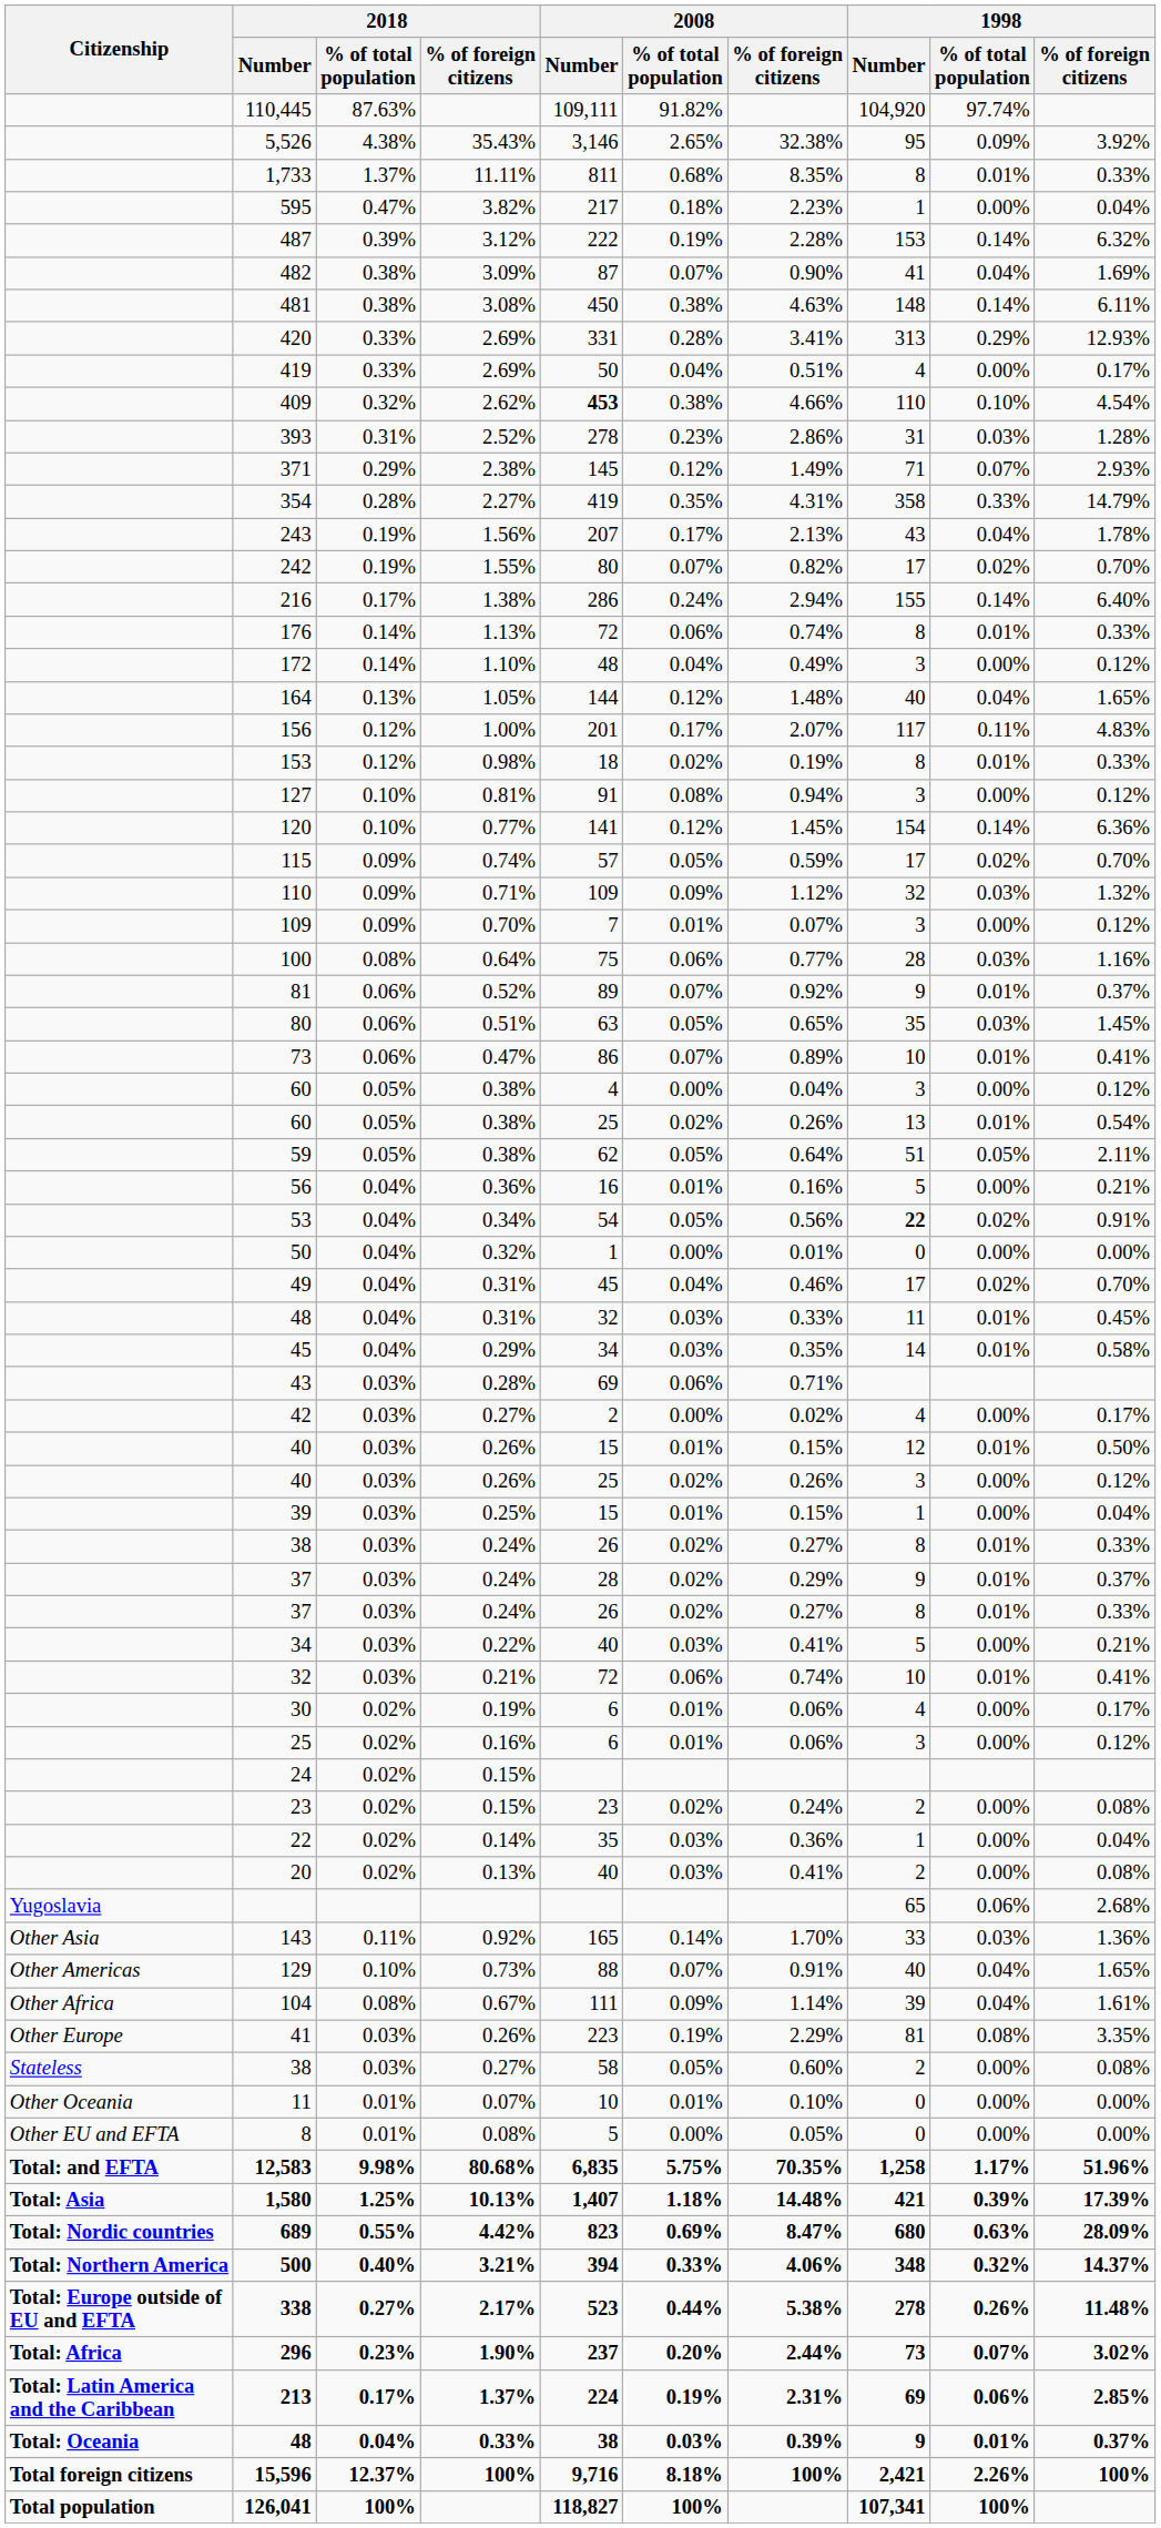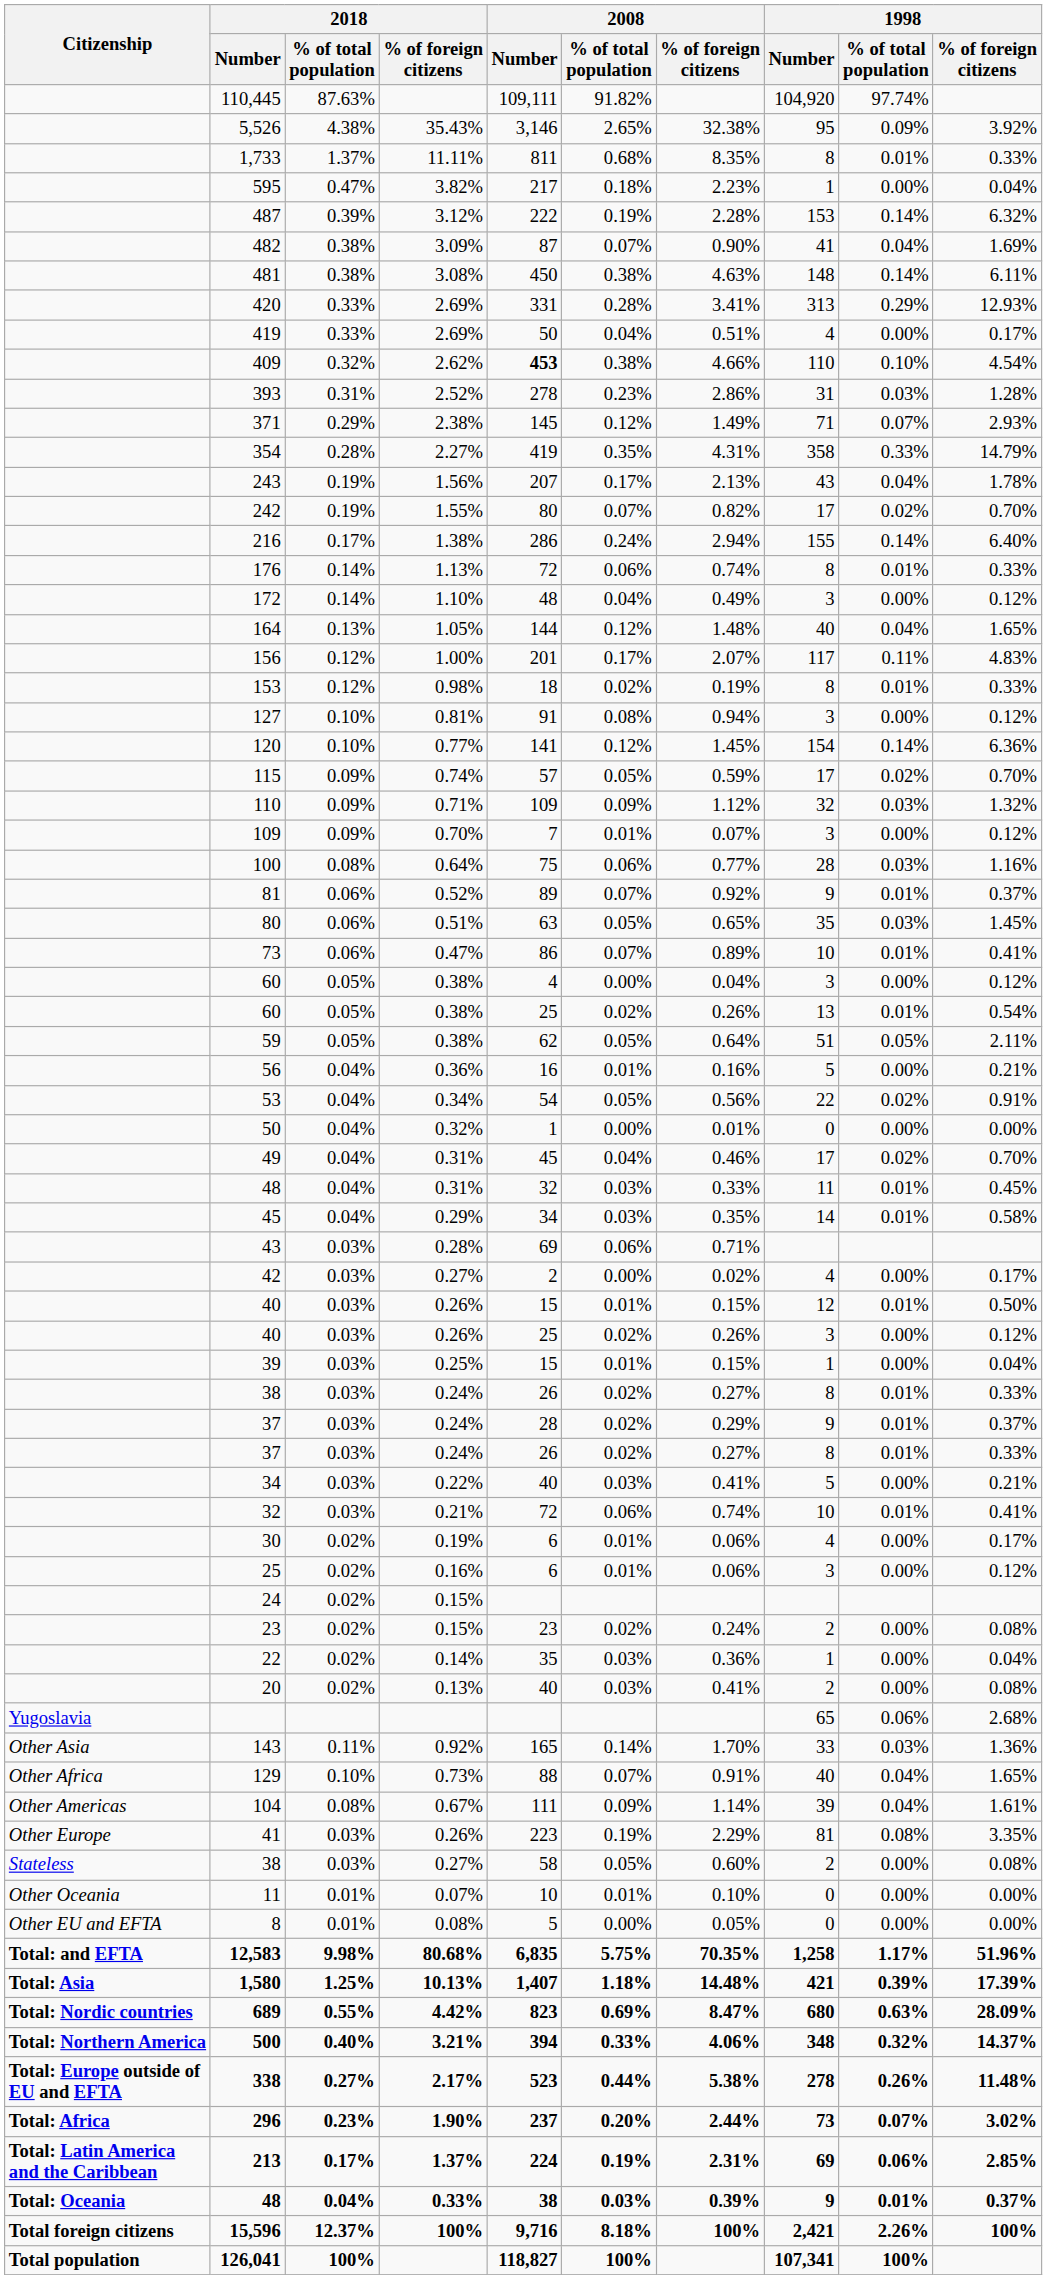53 | 1998 / Number: bold -> normal
129 | Citizenship: Other Americas -> Other Africa
104 | Citizenship: Other Africa -> Other Americas
